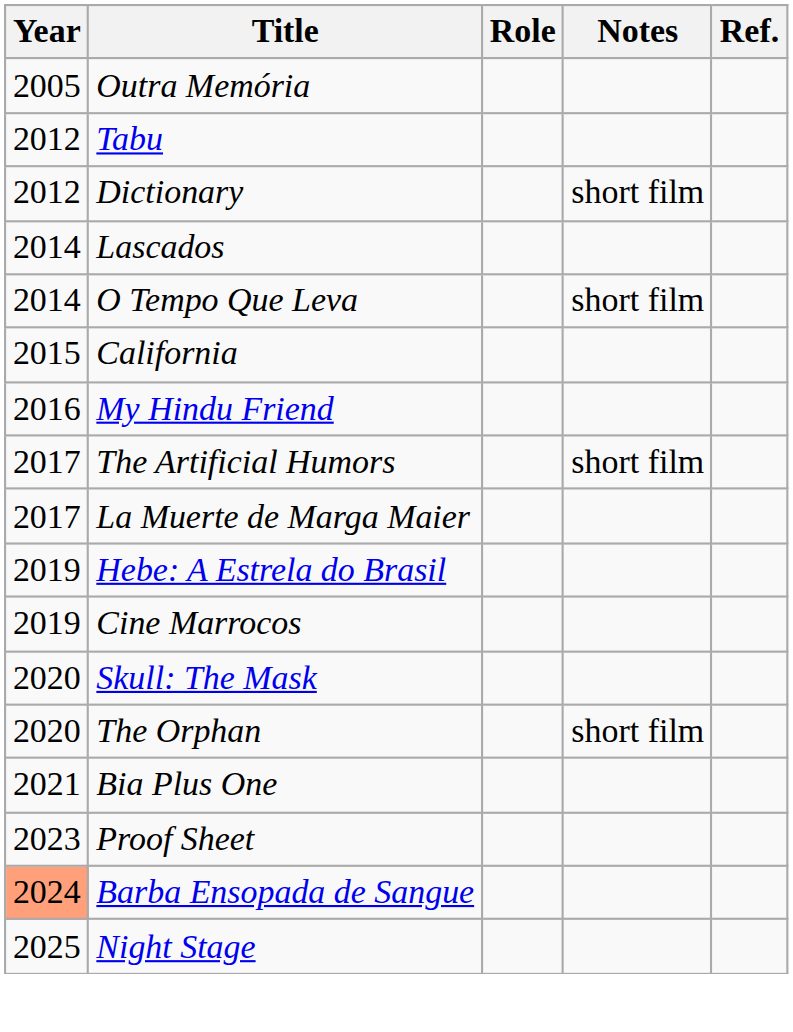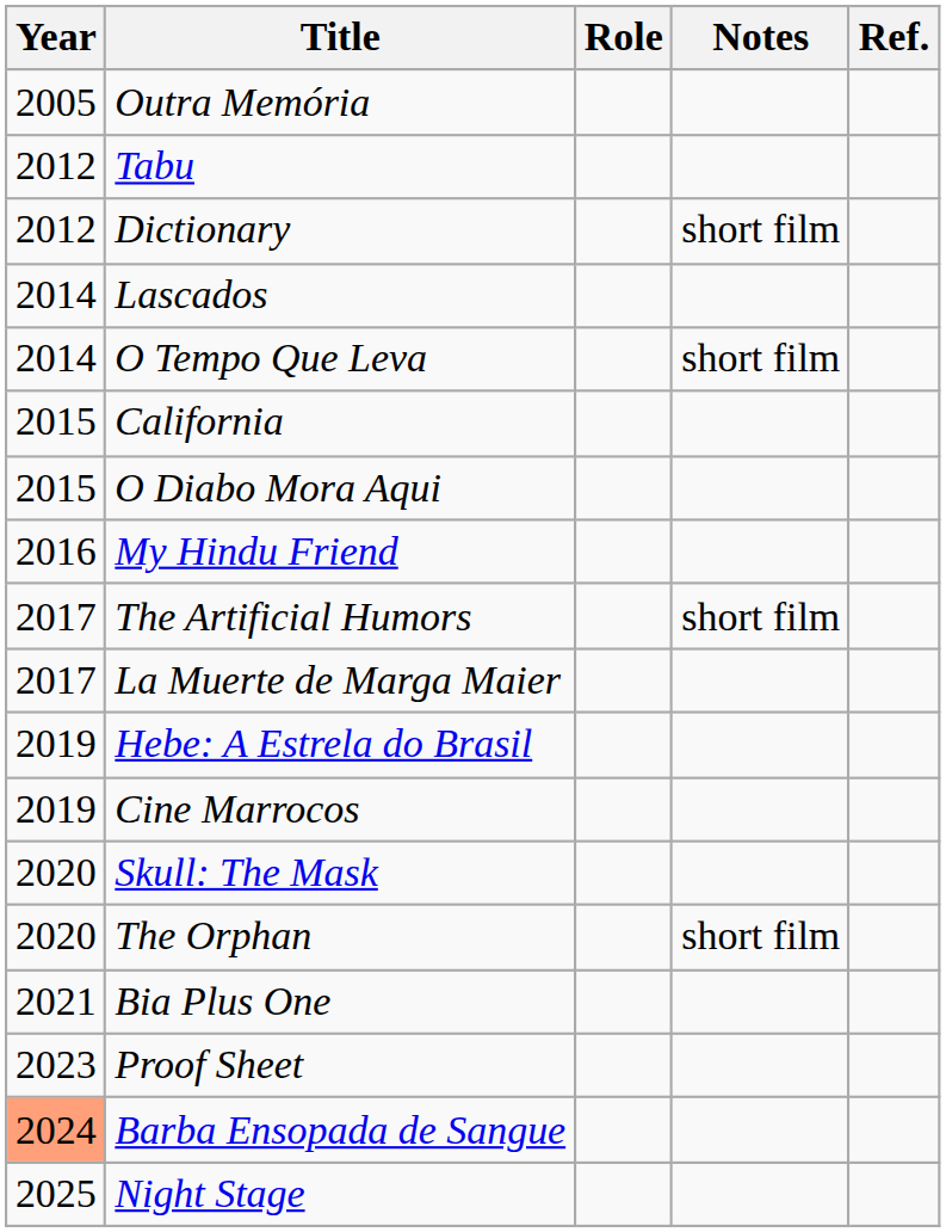+ row: 2015 | O Diabo Mora Aqui
